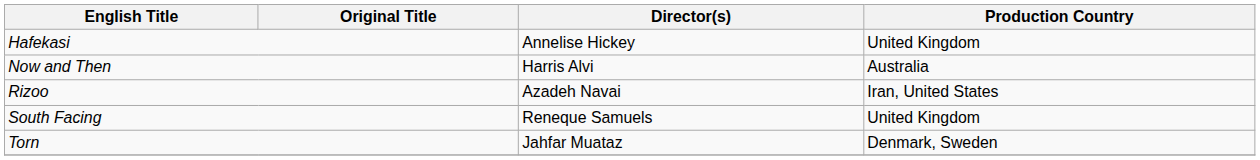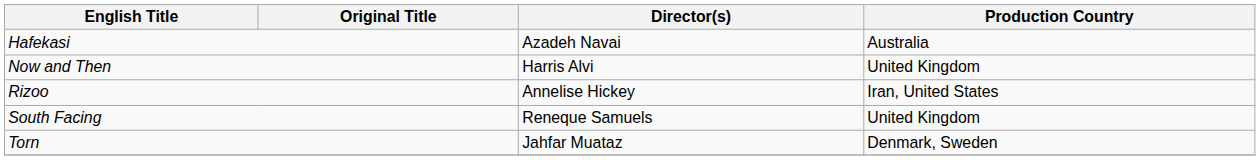Hafekasi | Director(s): Annelise Hickey -> Azadeh Navai
Hafekasi | Production Country: United Kingdom -> Australia
Now and Then | Production Country: Australia -> United Kingdom
Rizoo | Director(s): Azadeh Navai -> Annelise Hickey
